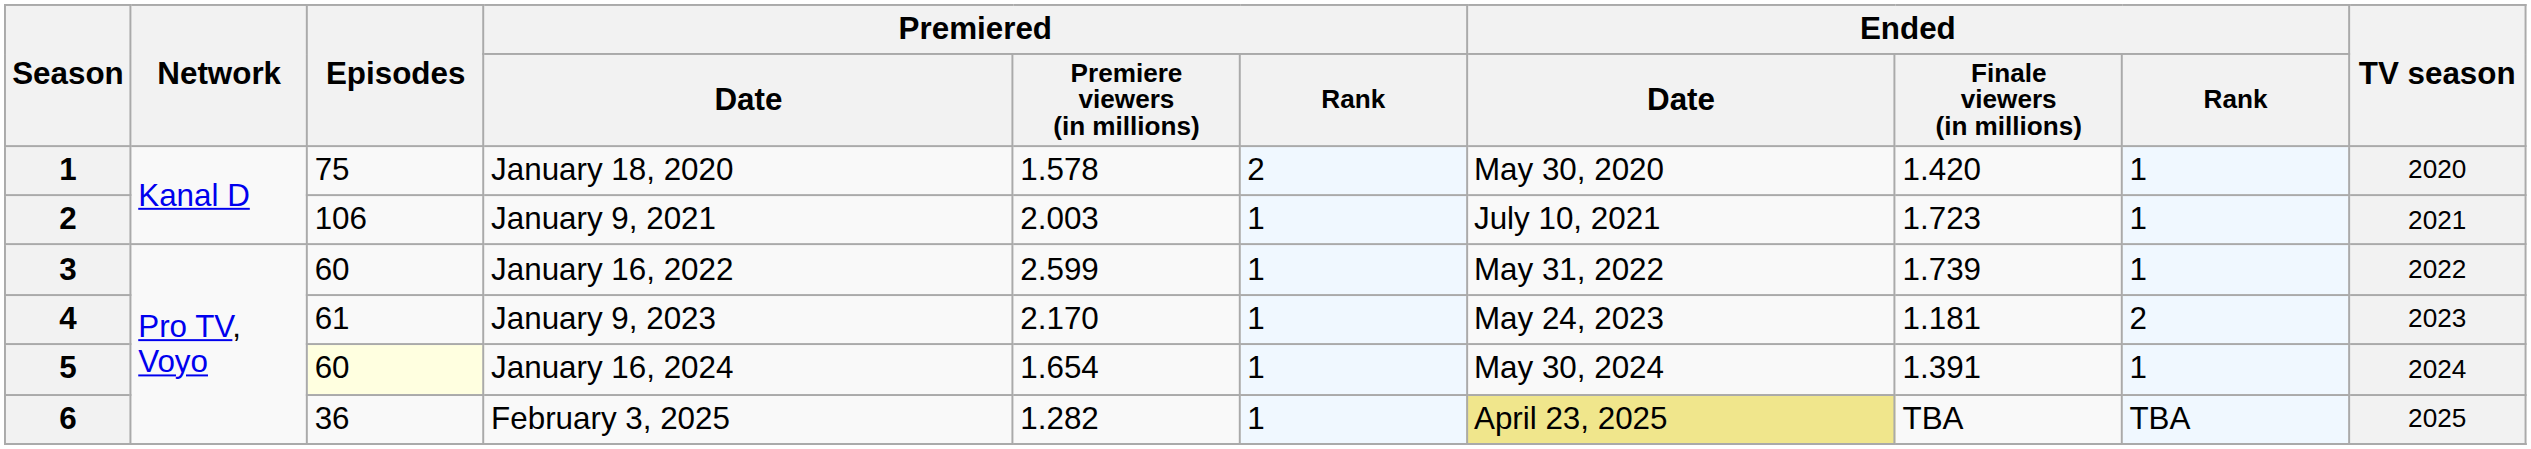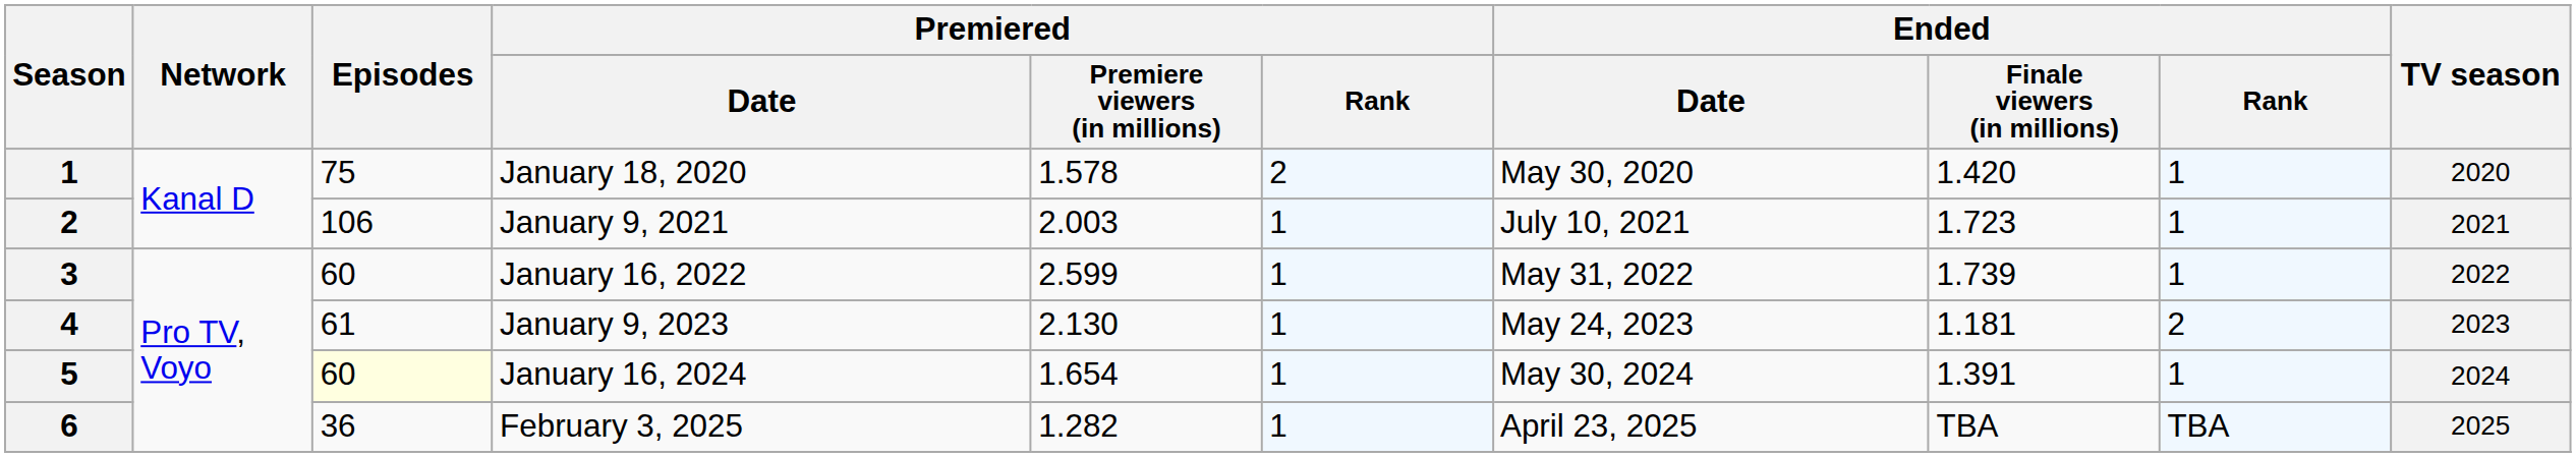January 9, 2023 | Premiered / Premiere viewers (in millions): 2.170 -> 2.130
February 3, 2025 | Ended / Date: khaki background -> no background
